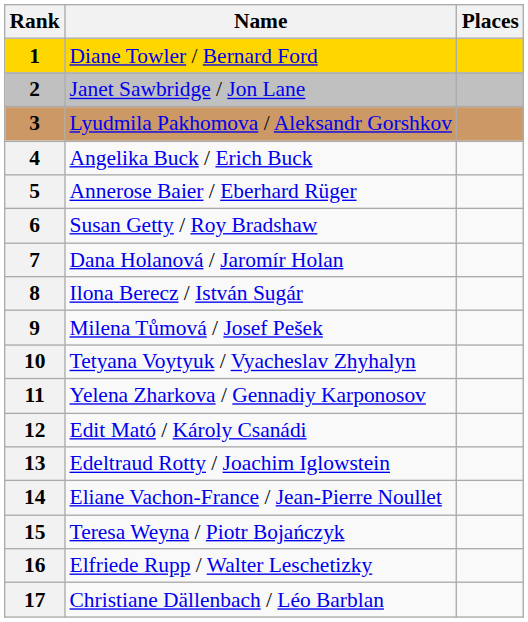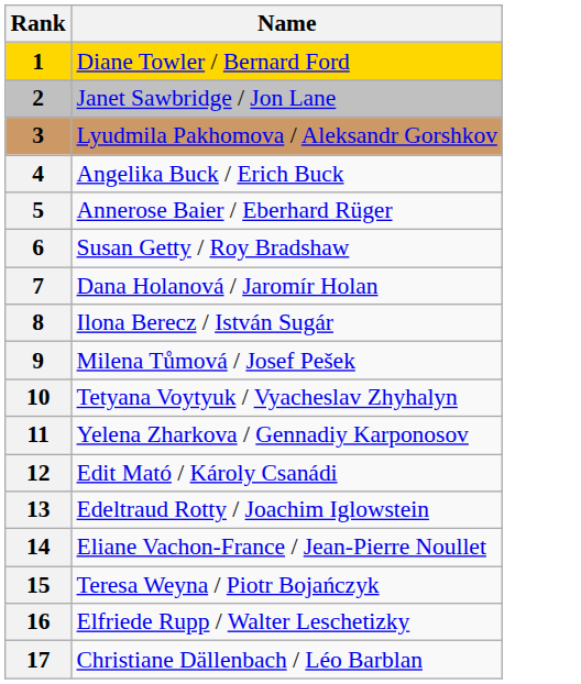- column: Places
